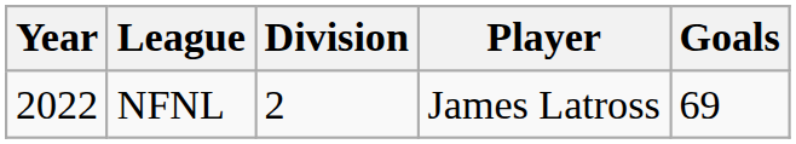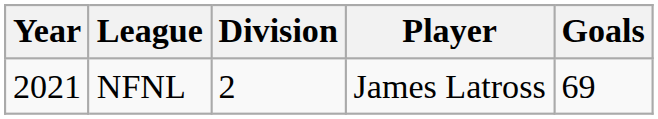NFNL | Year: 2022 -> 2021
